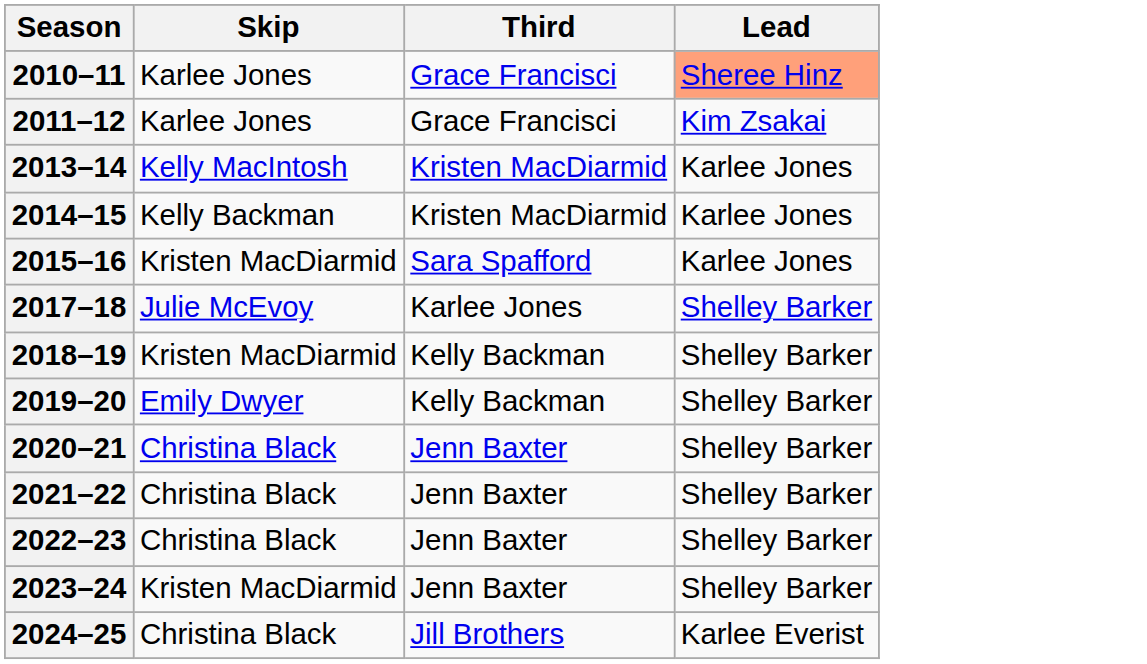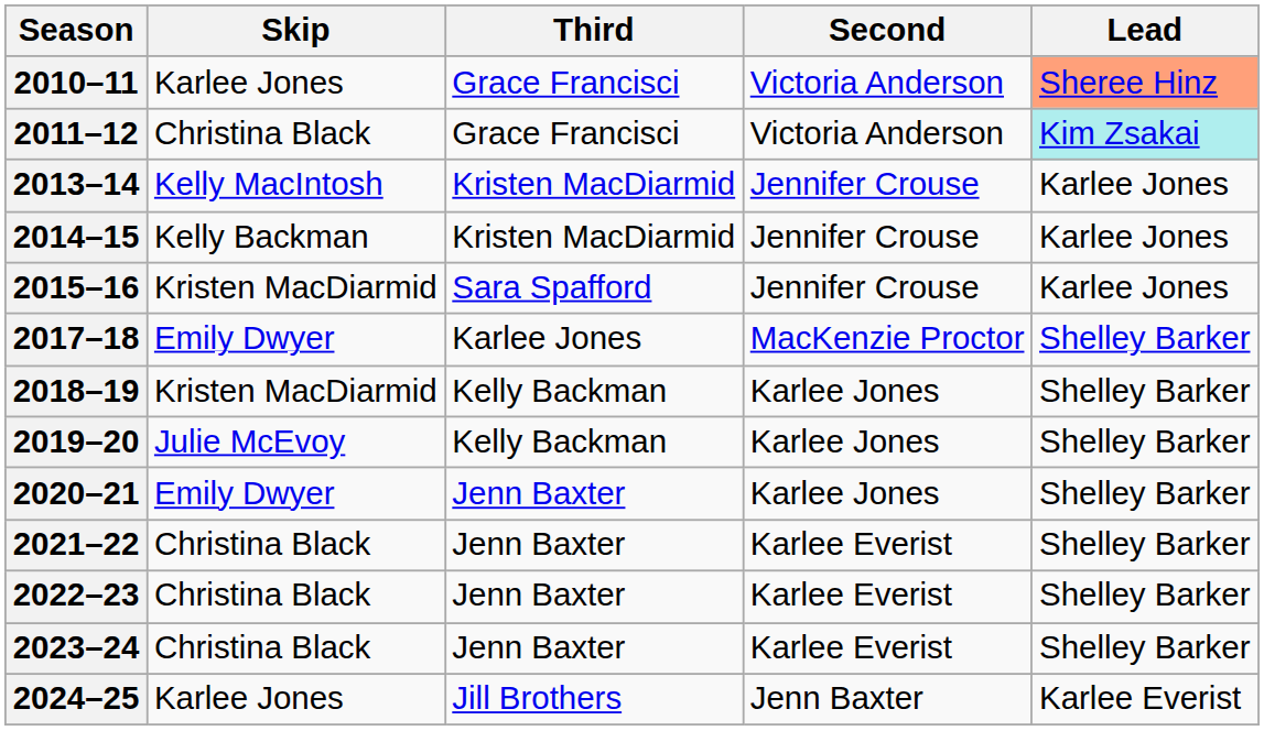+ column: Second | Victoria Anderson | Victoria Anderson | Jennifer Crouse | Jennifer Crouse | Jennifer Crouse | MacKenzie Proctor | Karlee Jones | Karlee Jones | Karlee Jones | Karlee Everist | Karlee Everist | Karlee Everist | Jenn Baxter
2011–12 | Skip: Karlee Jones -> Christina Black
2011–12 | Lead: no background -> paleturquoise background
2017–18 | Skip: Julie McEvoy -> Emily Dwyer
2019–20 | Skip: Emily Dwyer -> Julie McEvoy
2020–21 | Skip: Christina Black -> Emily Dwyer
2023–24 | Skip: Kristen MacDiarmid -> Christina Black
2024–25 | Skip: Christina Black -> Karlee Jones
